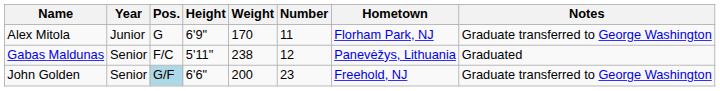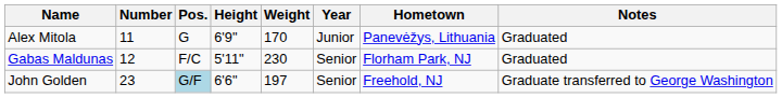columns swapped: Number <-> Year
Alex Mitola | Hometown: Florham Park, NJ -> Panevėžys, Lithuania
Alex Mitola | Notes: Graduate transferred to George Washington -> Graduated
Gabas Maldunas | Weight: 238 -> 230
Gabas Maldunas | Hometown: Panevėžys, Lithuania -> Florham Park, NJ
John Golden | Weight: 200 -> 197
